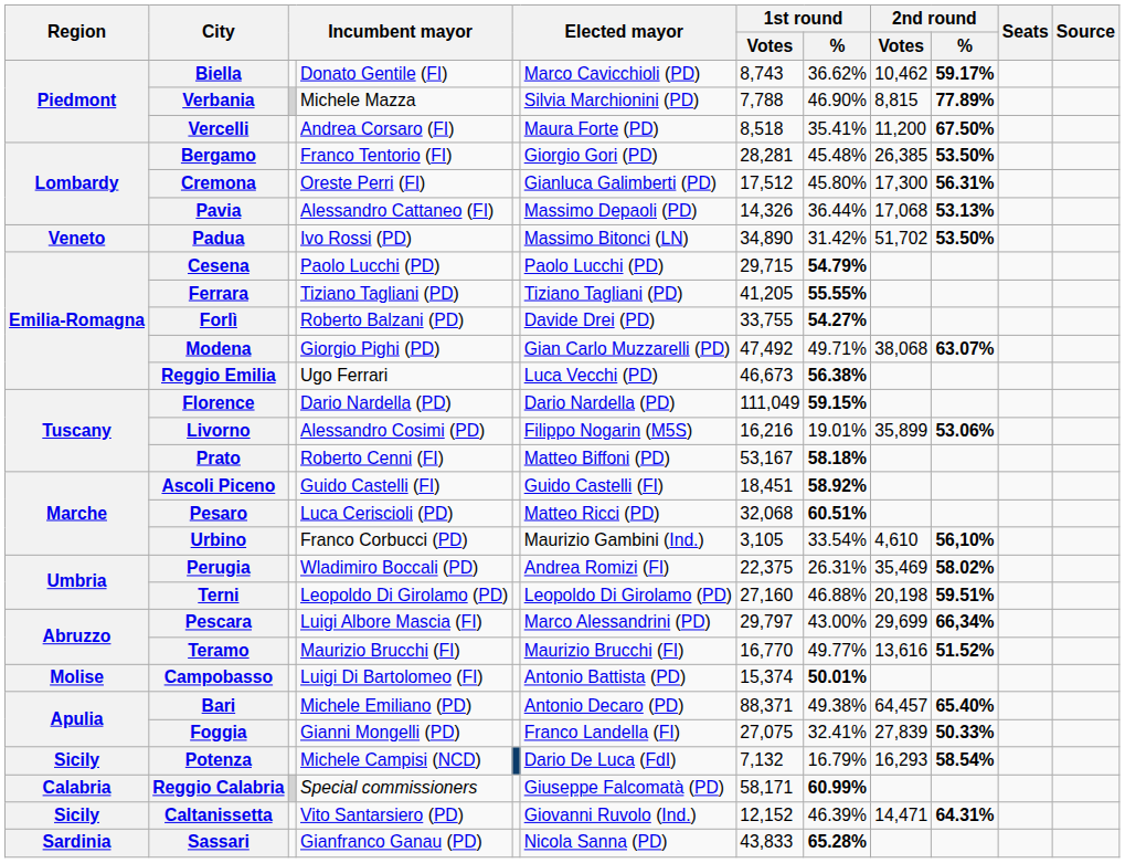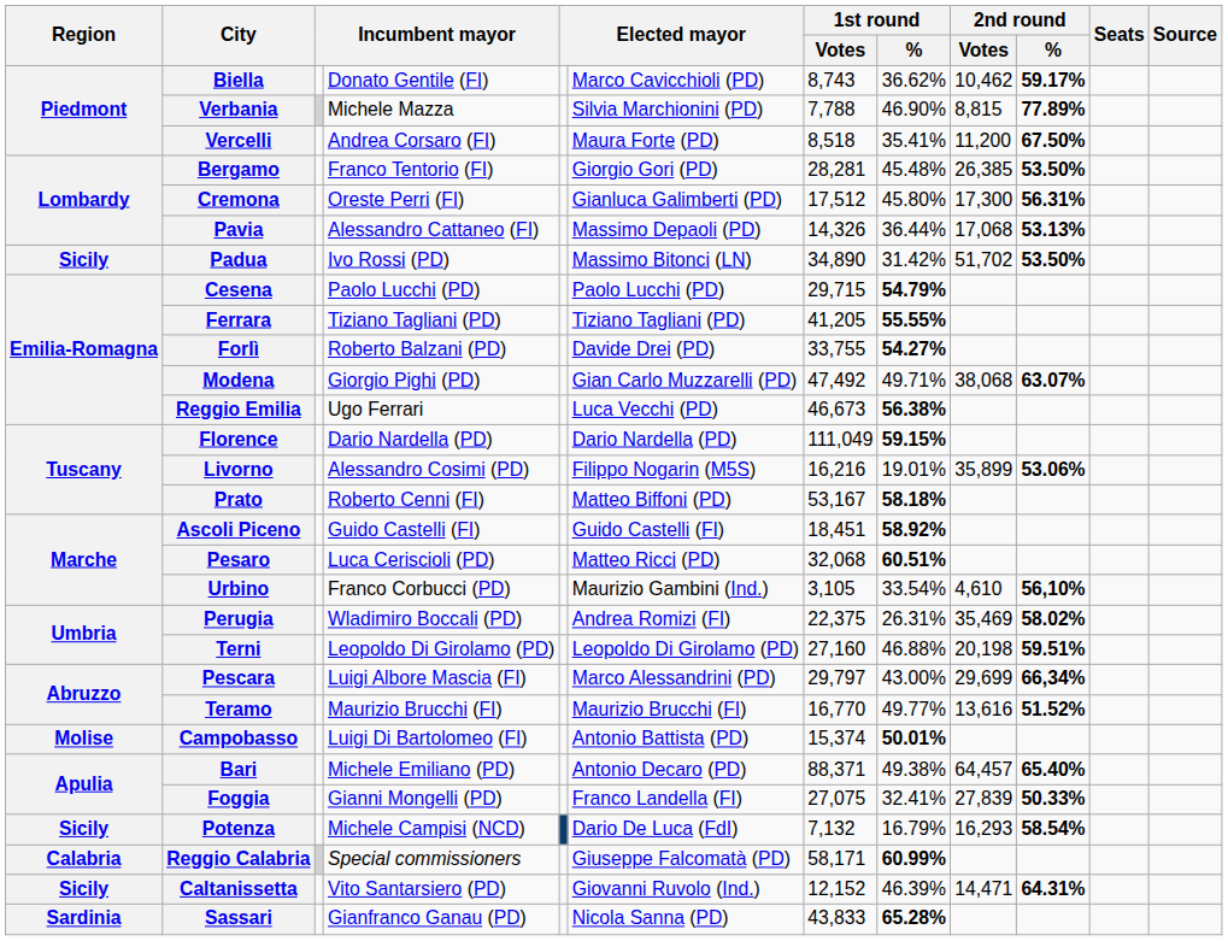Padua | Region: Veneto -> Sicily
